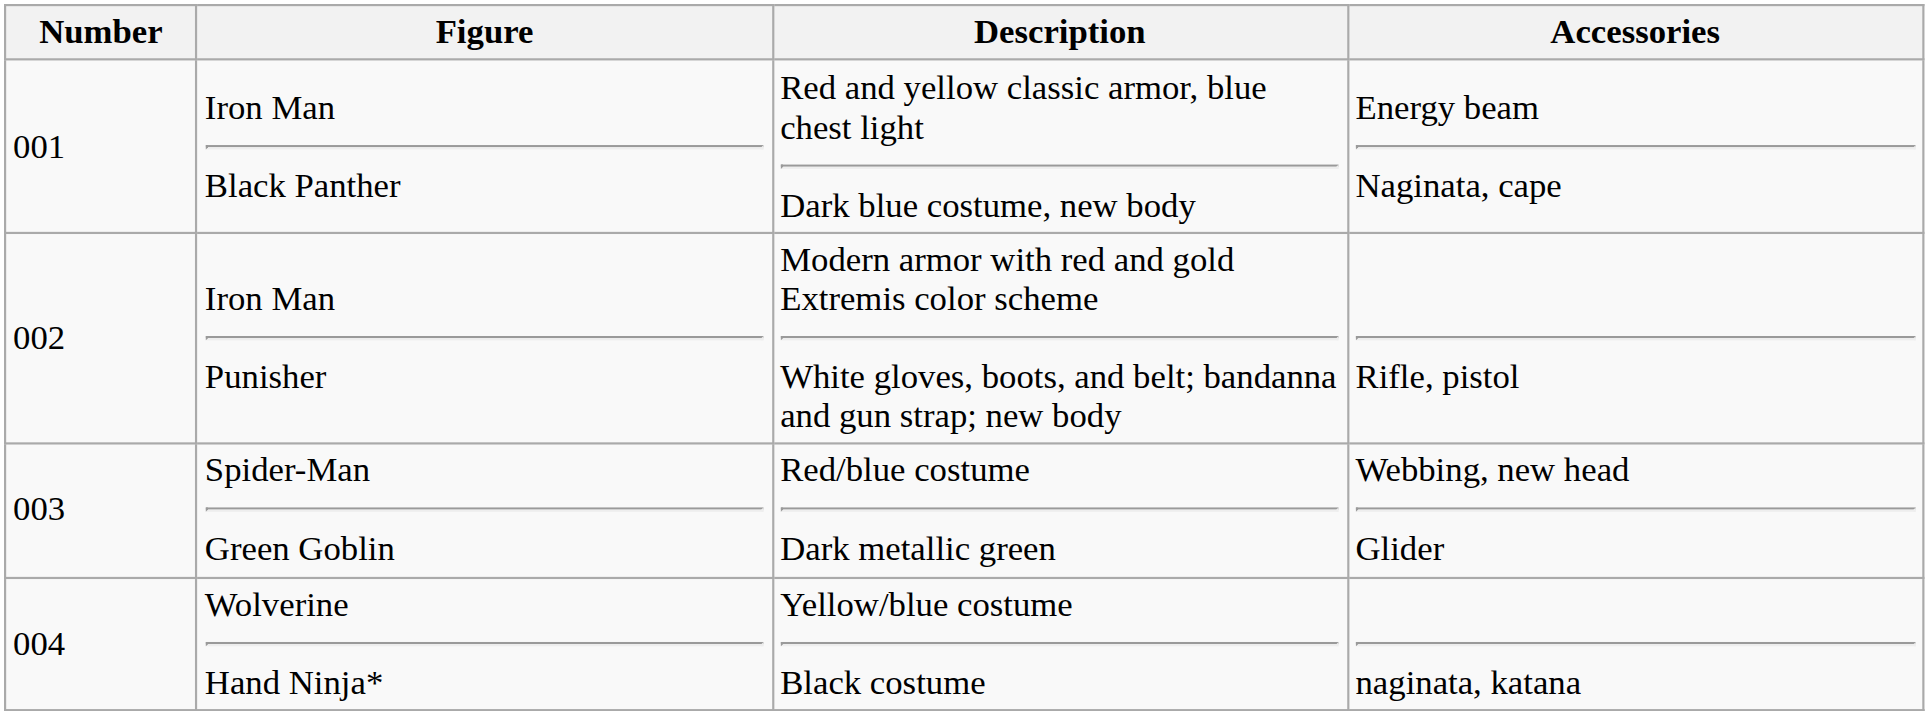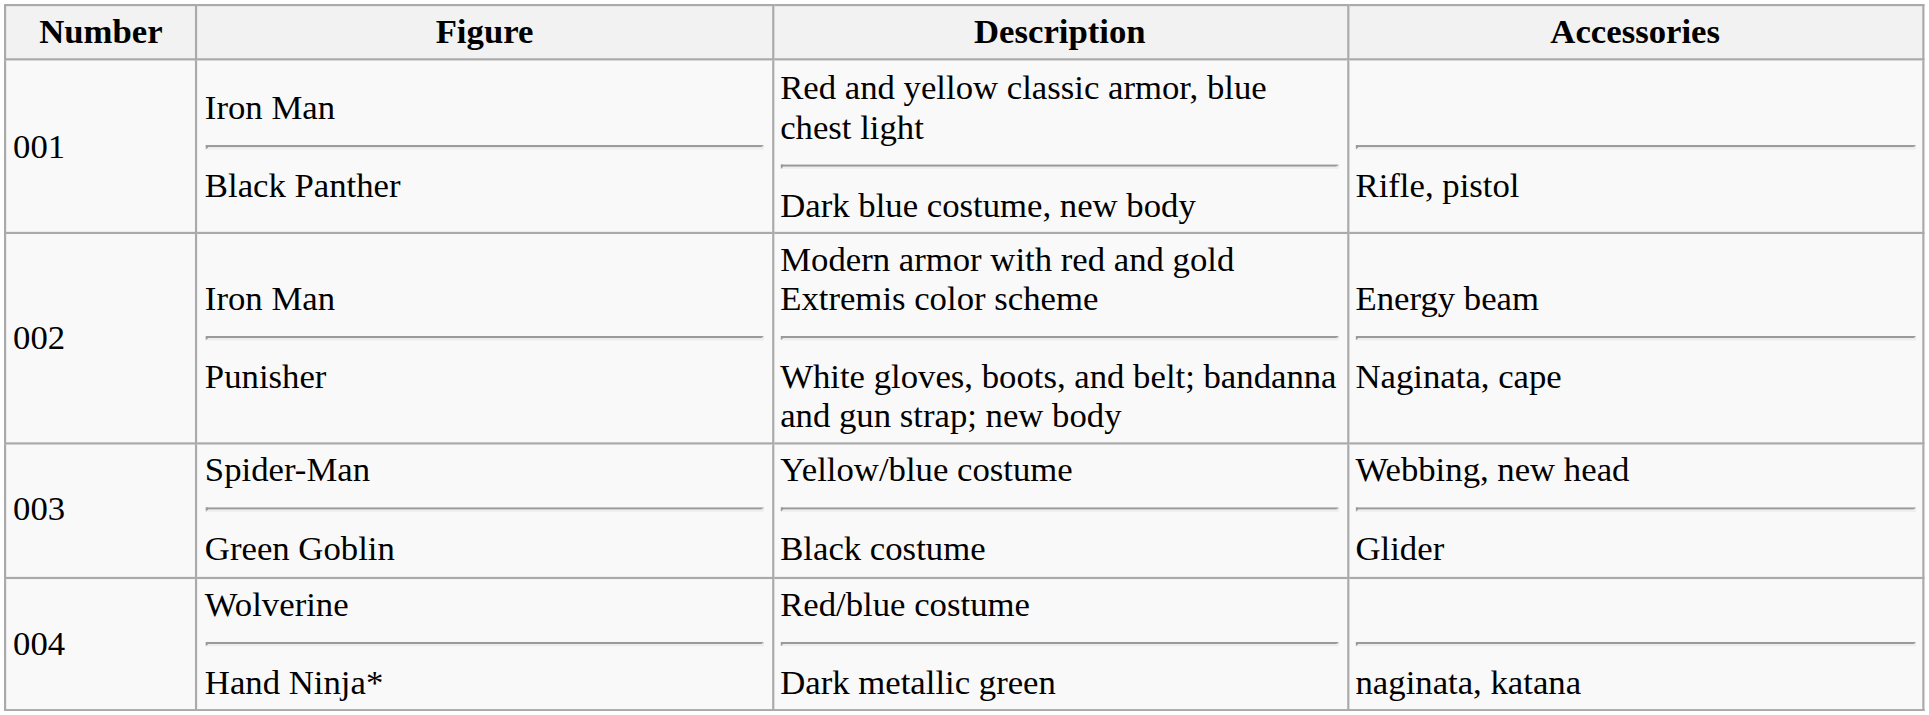Iron Man Black Panther | Accessories: Energy beam Naginata, cape -> Rifle, pistol
Iron Man Punisher | Accessories: Rifle, pistol -> Energy beam Naginata, cape
Spider-Man Green Goblin | Description: Red/blue costume Dark metallic green -> Yellow/blue costume Black costume
Wolverine Hand Ninja* | Description: Yellow/blue costume Black costume -> Red/blue costume Dark metallic green
